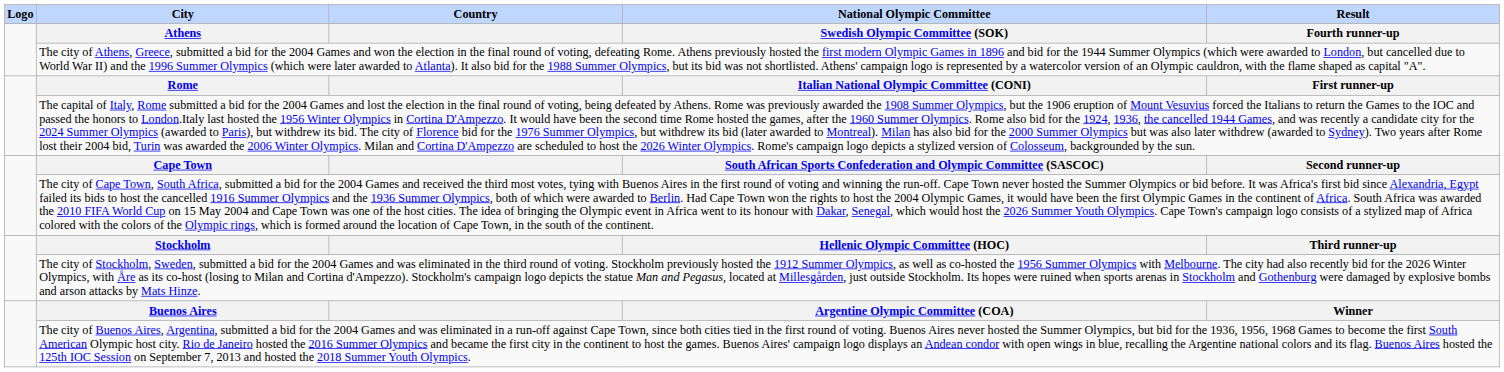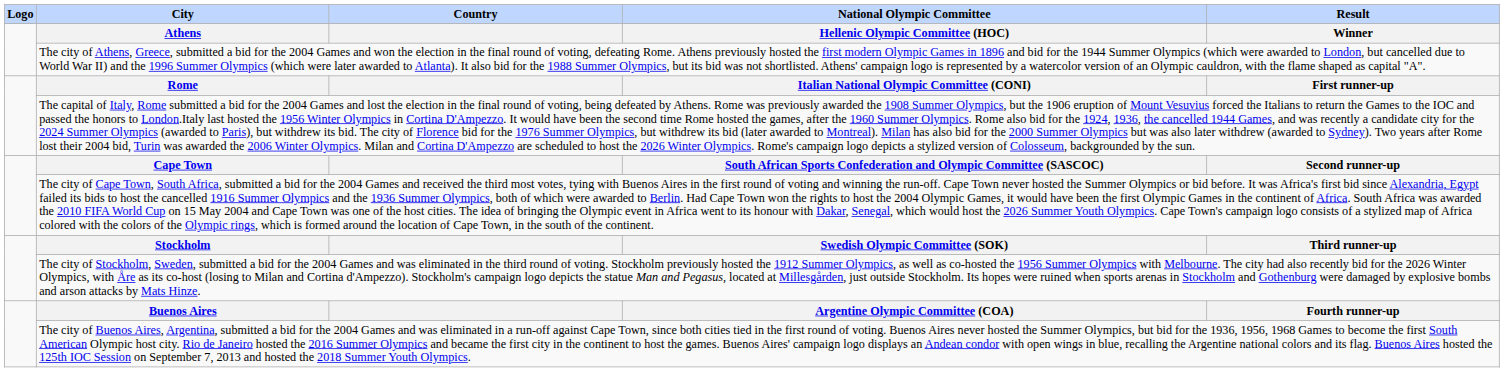Athens | National Olympic Committee: Swedish Olympic Committee (SOK) -> Hellenic Olympic Committee (HOC)
Athens | Result: Fourth runner-up -> Winner
Stockholm | National Olympic Committee: Hellenic Olympic Committee (HOC) -> Swedish Olympic Committee (SOK)
Buenos Aires | Result: Winner -> Fourth runner-up
